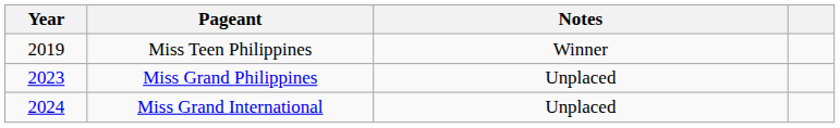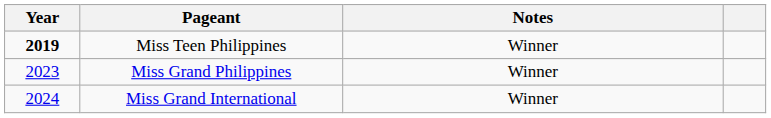Miss Teen Philippines | Year: normal -> bold
Miss Grand Philippines | Notes: Unplaced -> Winner
Miss Grand International | Notes: Unplaced -> Winner
